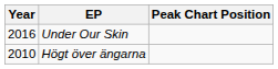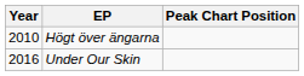rows swapped: Högt över ängarna <-> Under Our Skin
